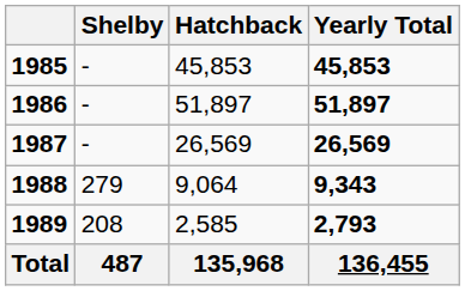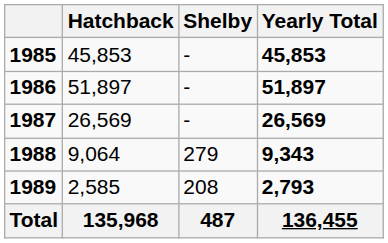columns swapped: Hatchback <-> Shelby
